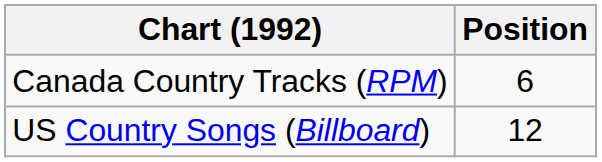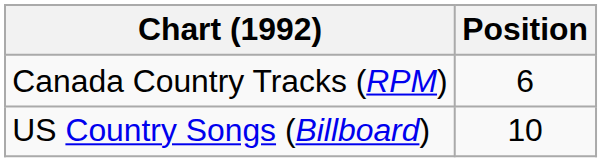US Country Songs (Billboard) | Position: 12 -> 10
